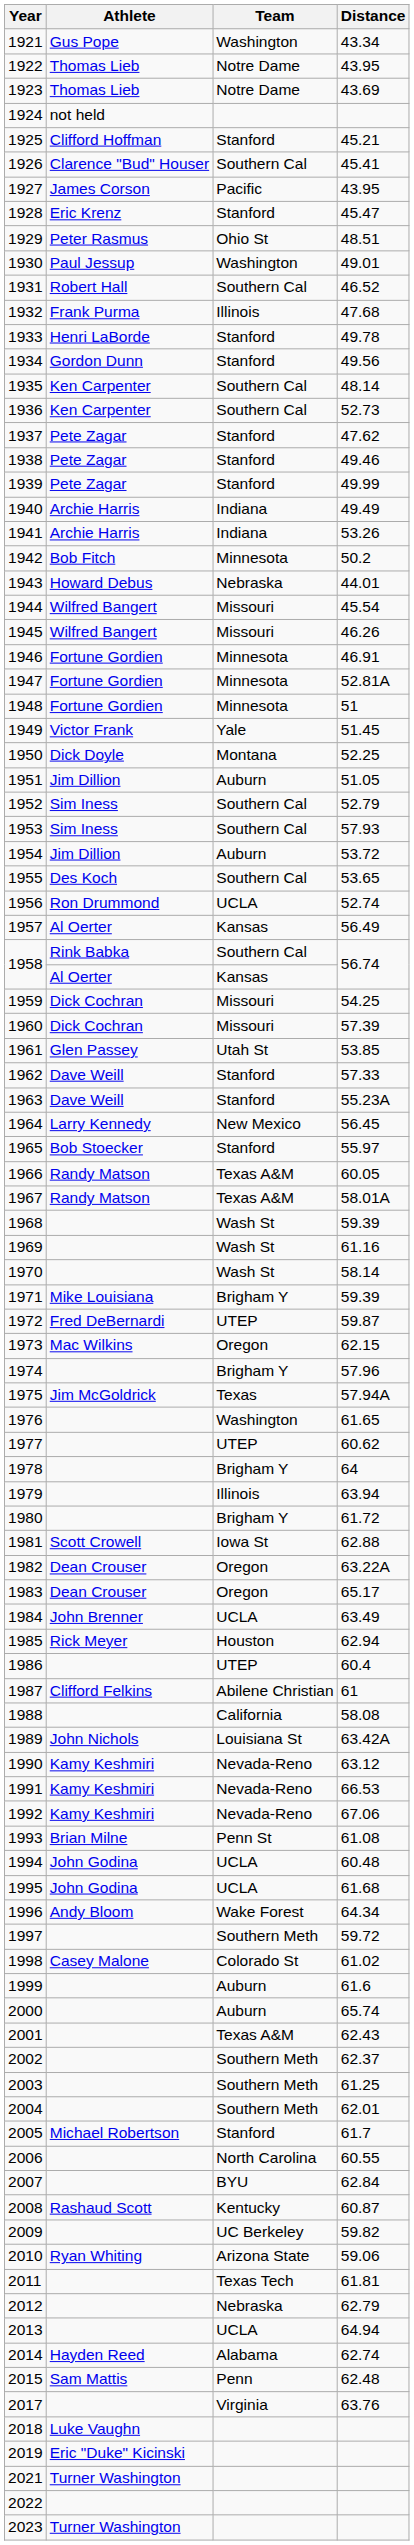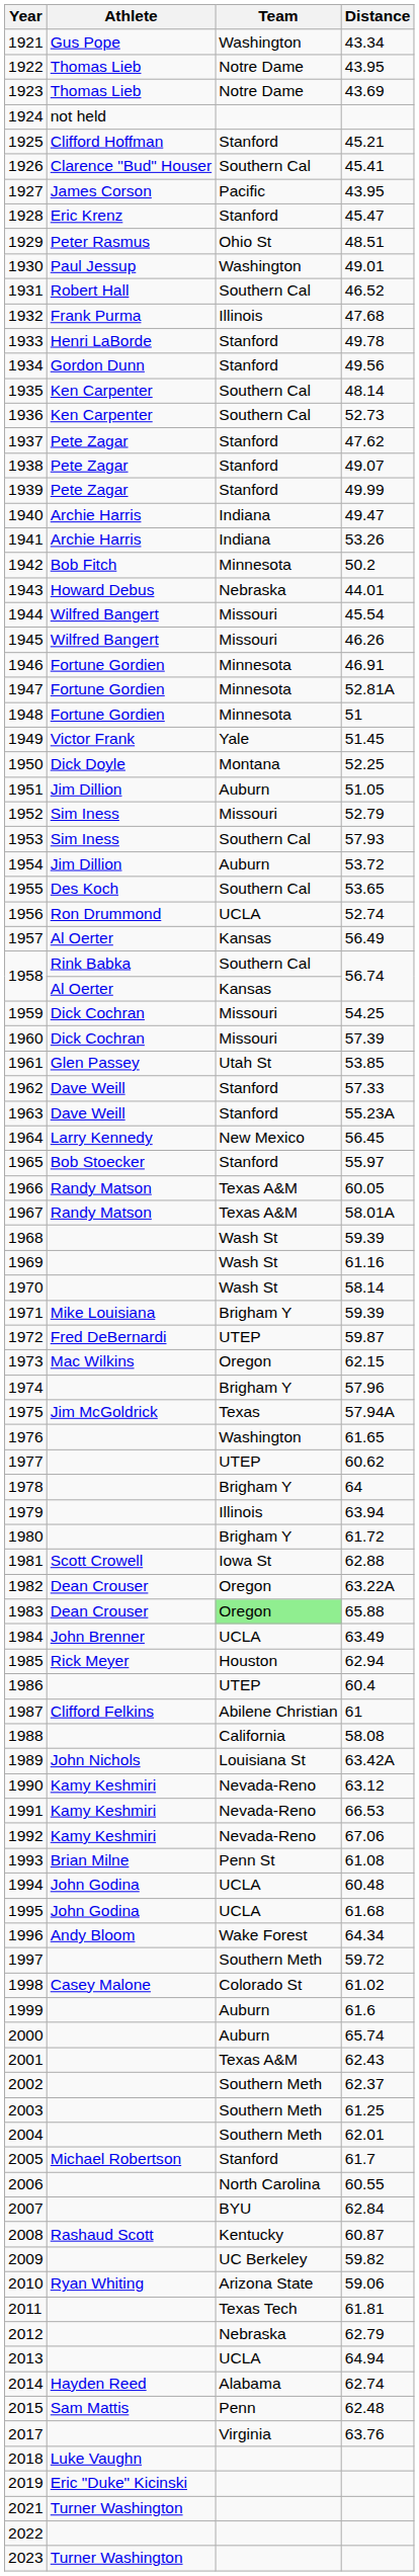1938 | Distance: 49.46 -> 49.07
1940 | Distance: 49.49 -> 49.47
1952 | Team: Southern Cal -> Missouri
1983 | Team: no background -> lightgreen background
1983 | Distance: 65.17 -> 65.88
